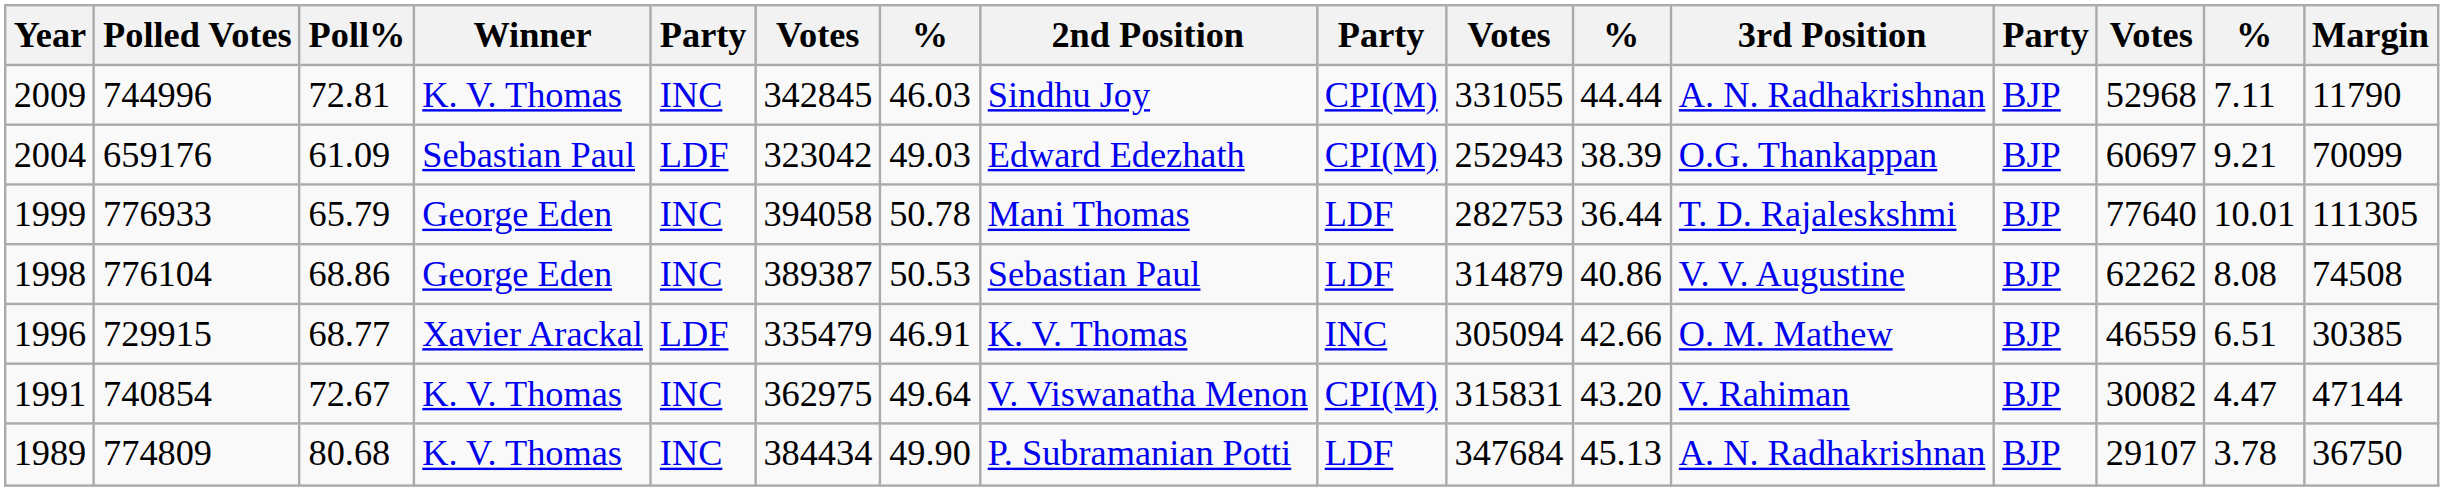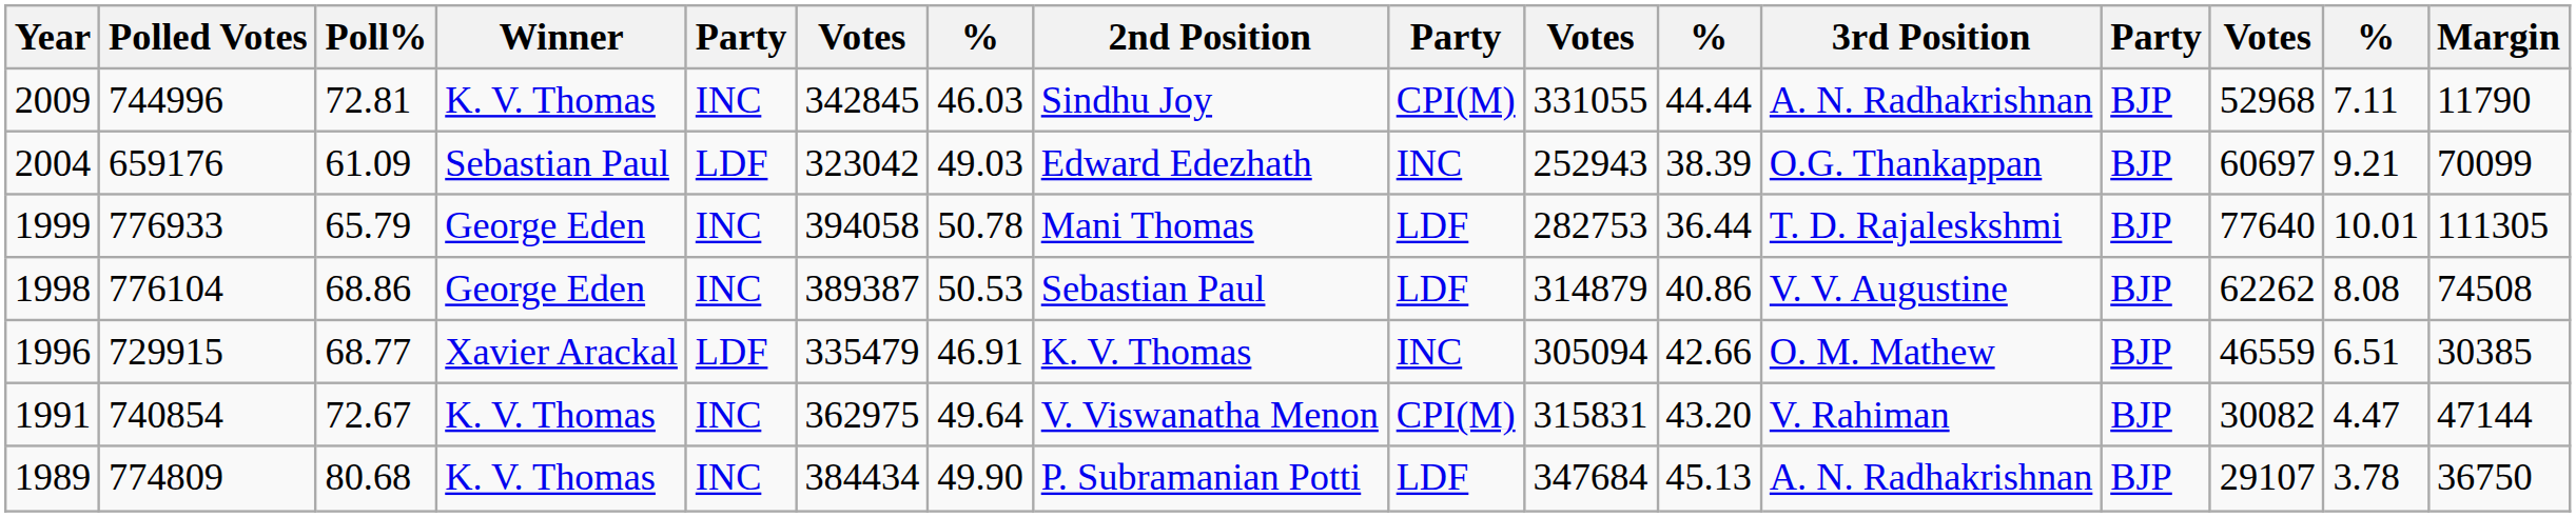2004 | column 9: CPI(M) -> INC
